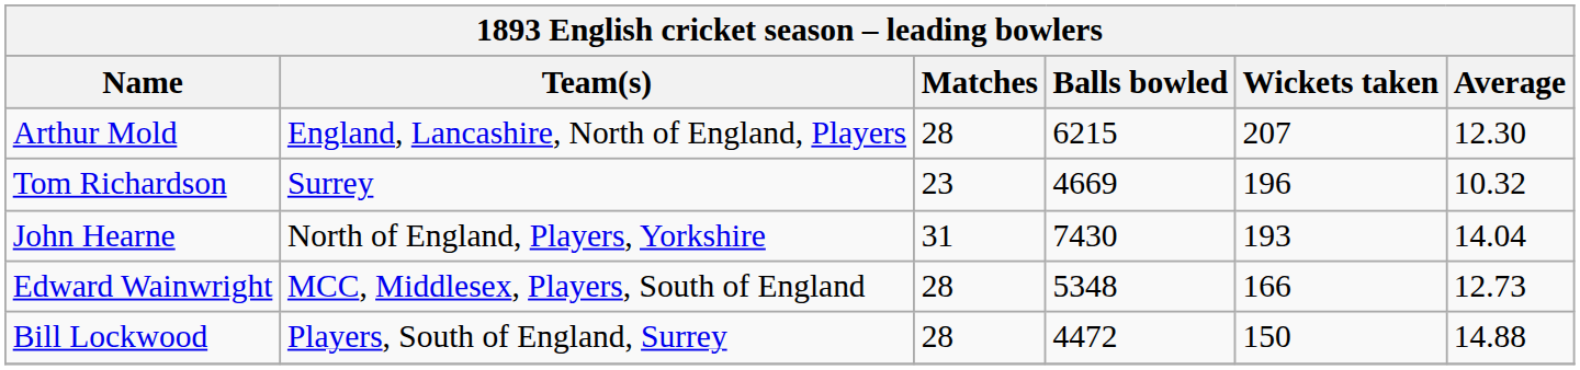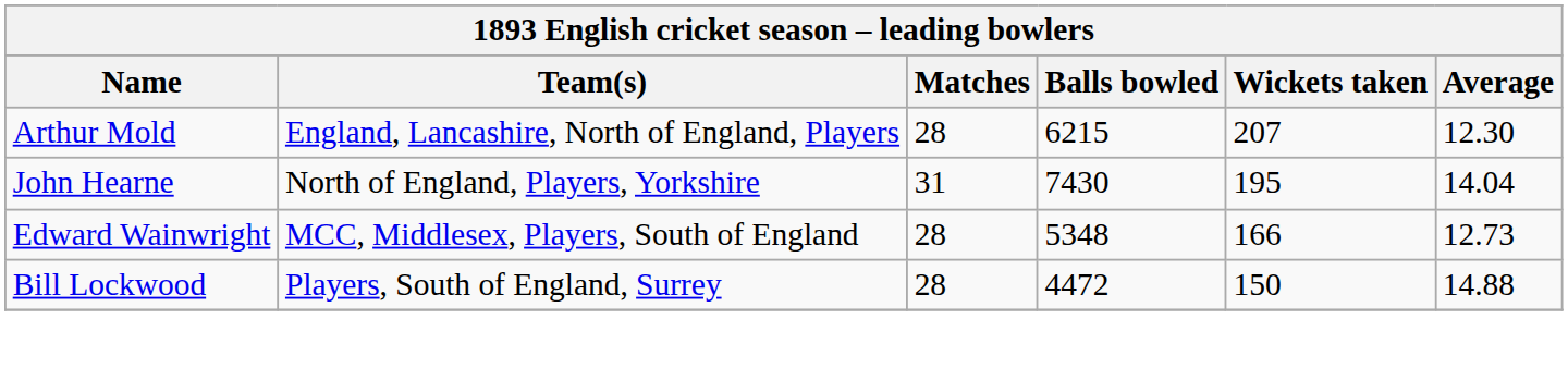- row: Tom Richardson | Surrey | 23 | 4669 | 196 | 10.32
John Hearne | Wickets taken: 193 -> 195
